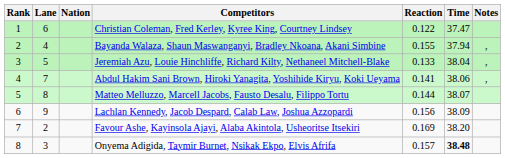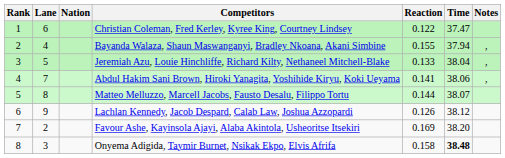Lachlan Kennedy, Jacob Despard, Calab Law, Joshua Azzopardi | Reaction: 0.156 -> 0.126
Lachlan Kennedy, Jacob Despard, Calab Law, Joshua Azzopardi | Time: 38.09 -> 38.12
Onyema Adigida, Taymir Burnet, Nsikak Ekpo, Elvis Afrifa | Reaction: 0.157 -> 0.158
